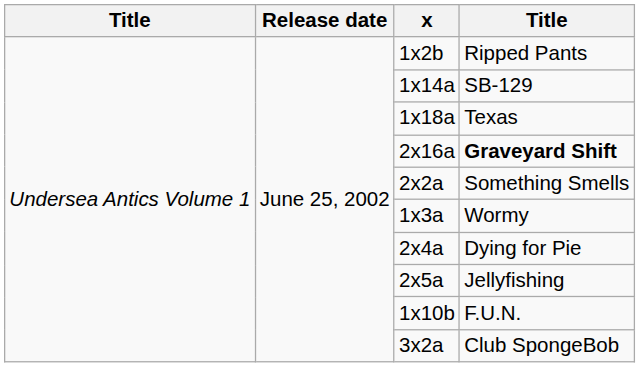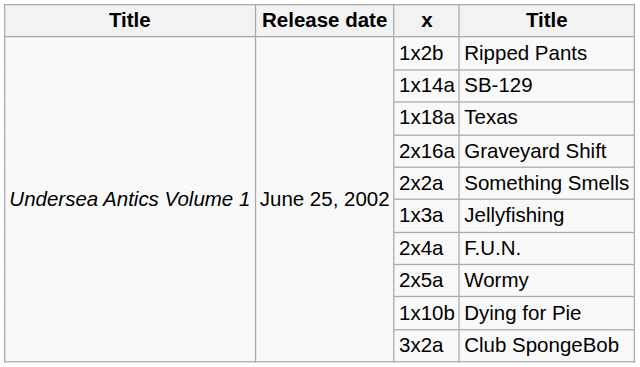2x16a | column 4: bold -> normal
1x3a | column 4: Wormy -> Jellyfishing
2x4a | column 4: Dying for Pie -> F.U.N.
2x5a | column 4: Jellyfishing -> Wormy
1x10b | column 4: F.U.N. -> Dying for Pie
